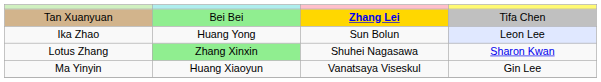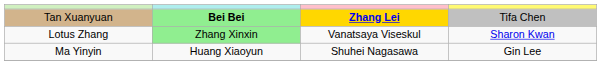Tan Xuanyuan | column 2: normal -> bold
- row: Ika Zhao | Huang Yong | Sun Bolun | Leon Lee
Lotus Zhang | column 3: Shuhei Nagasawa -> Vanatsaya Viseskul
Ma Yinyin | column 3: Vanatsaya Viseskul -> Shuhei Nagasawa
